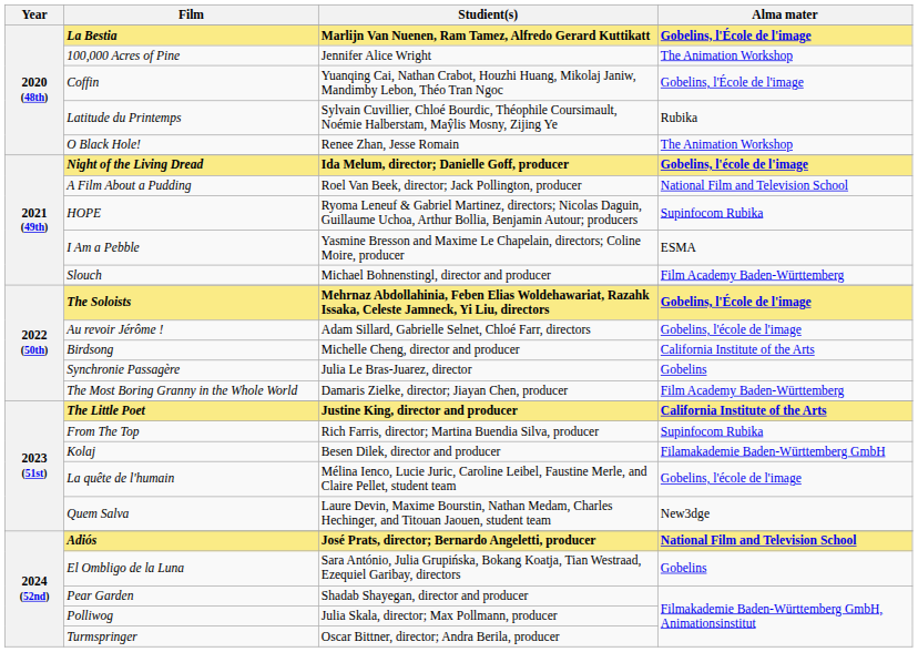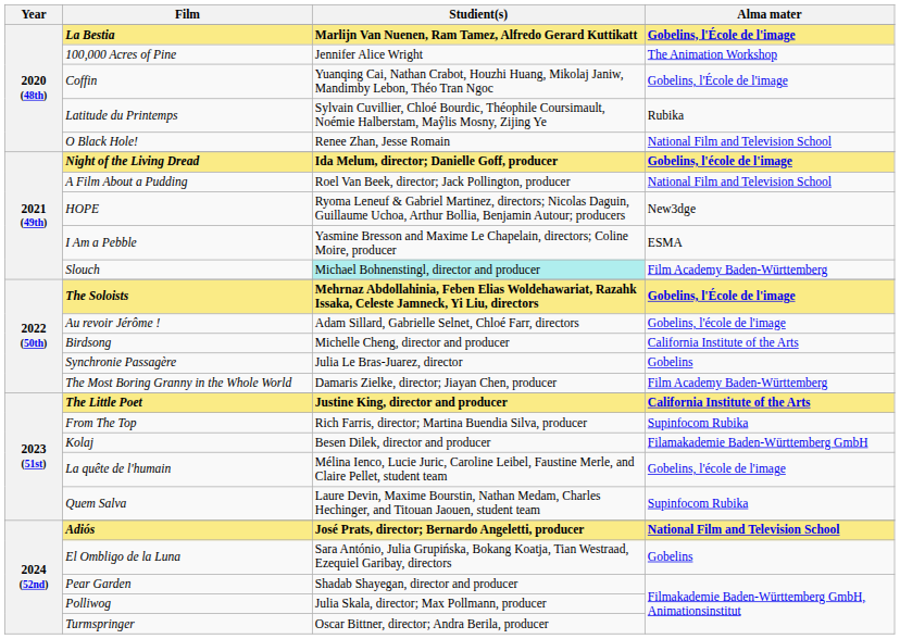O Black Hole! | Alma mater: The Animation Workshop -> National Film and Television School
HOPE | Alma mater: Supinfocom Rubika -> New3dge
Slouch | Studient(s): no background -> paleturquoise background
Quem Salva | Alma mater: New3dge -> Supinfocom Rubika
